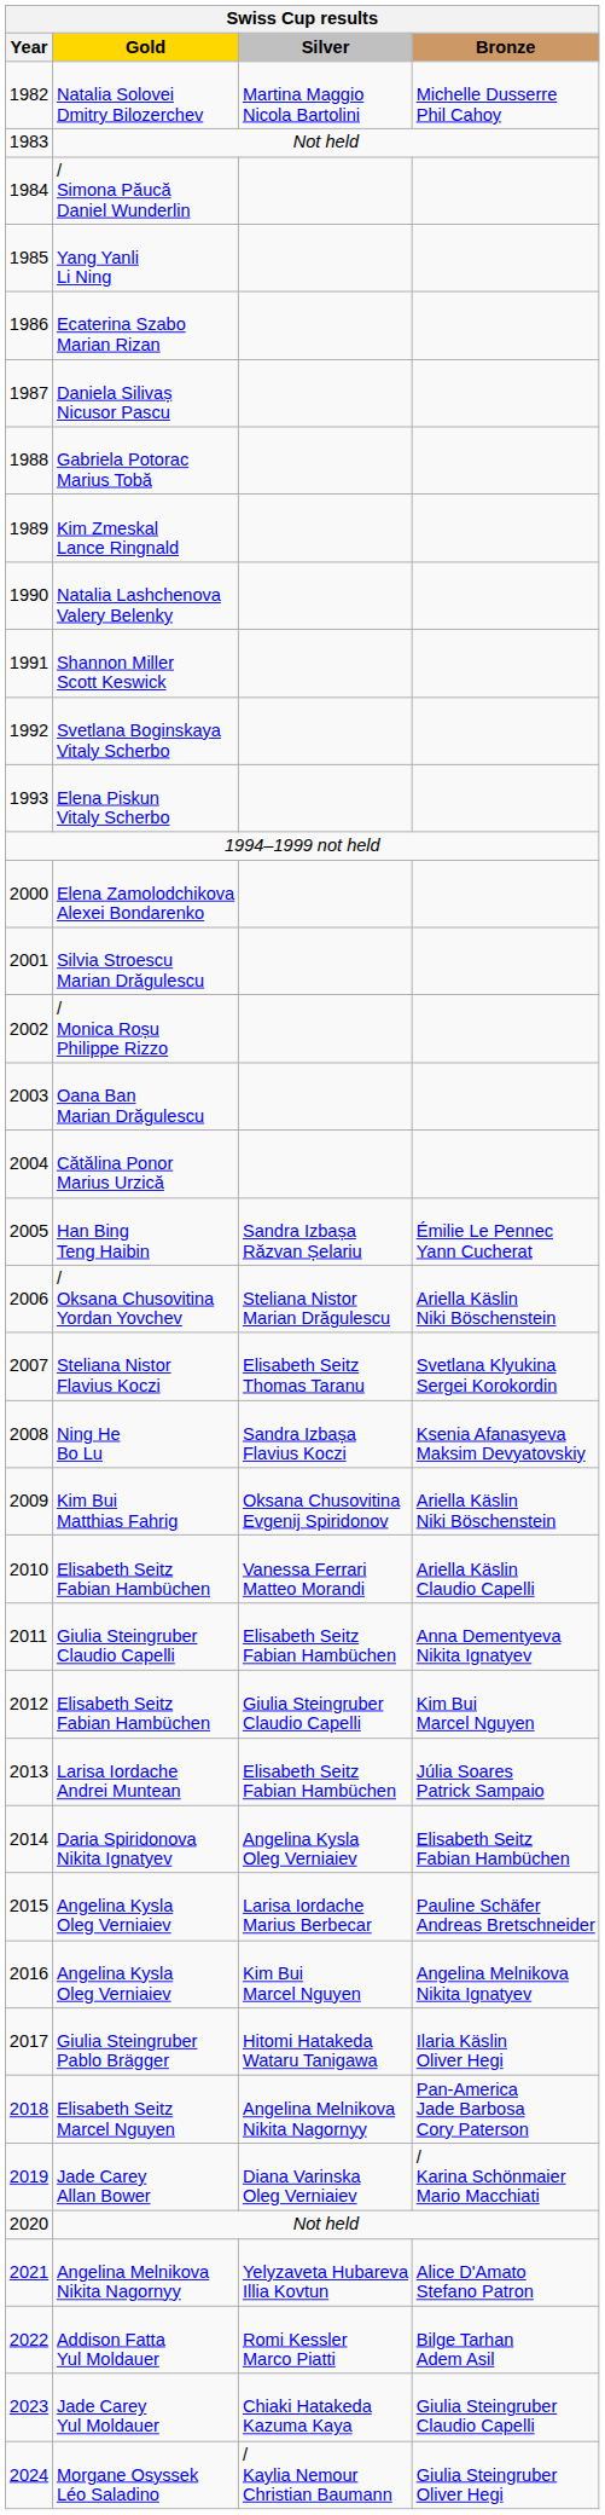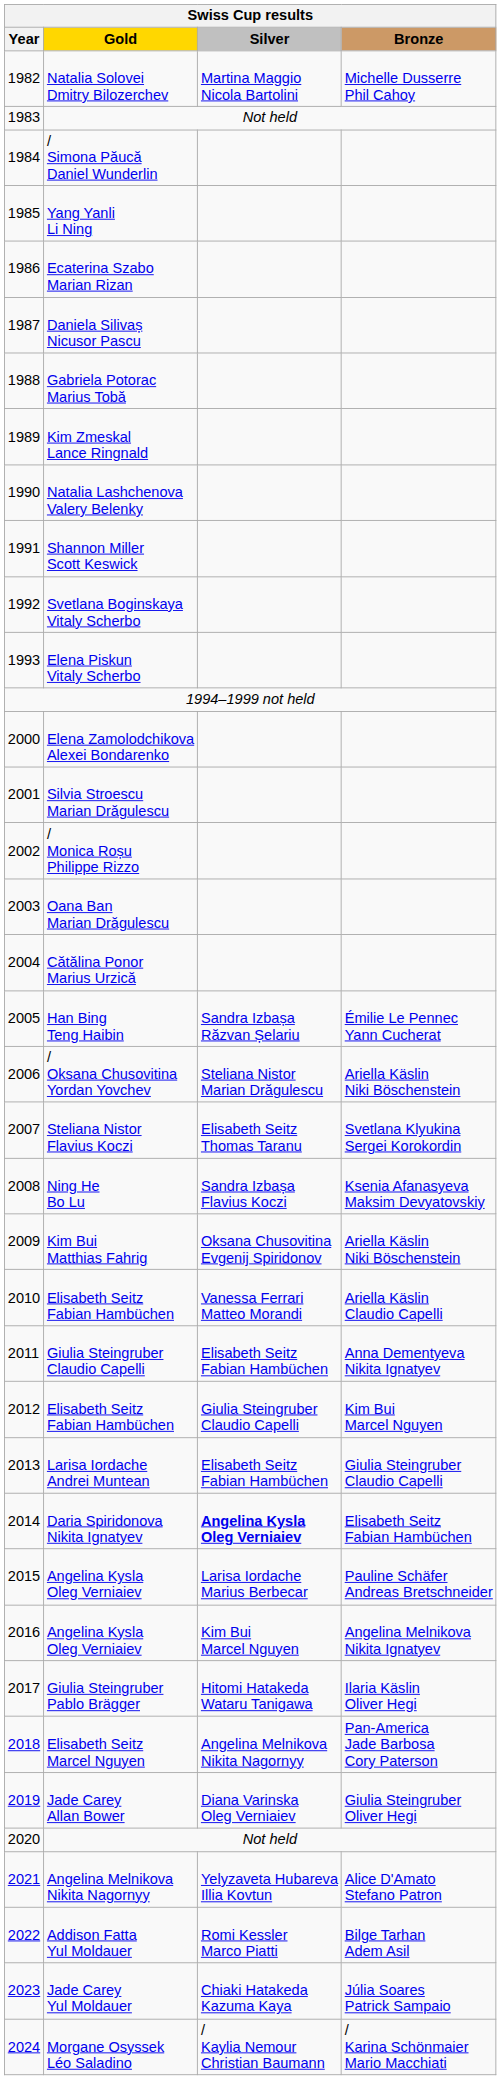Larisa Iordache Andrei Muntean | Bronze: Júlia Soares Patrick Sampaio -> Giulia Steingruber Claudio Capelli
Daria Spiridonova Nikita Ignatyev | Silver: normal -> bold
Jade Carey Allan Bower | Bronze: / Karina Schönmaier Mario Macchiati -> Giulia Steingruber Oliver Hegi
Jade Carey Yul Moldauer | Bronze: Giulia Steingruber Claudio Capelli -> Júlia Soares Patrick Sampaio
Morgane Osyssek Léo Saladino | Bronze: Giulia Steingruber Oliver Hegi -> / Karina Schönmaier Mario Macchiati
